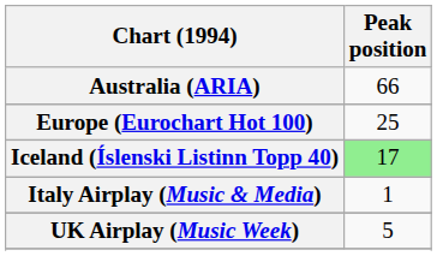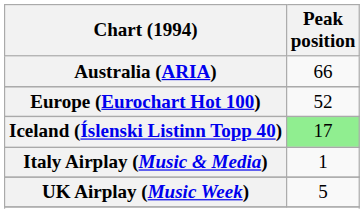Europe (Eurochart Hot 100) | Peak position: 25 -> 52
